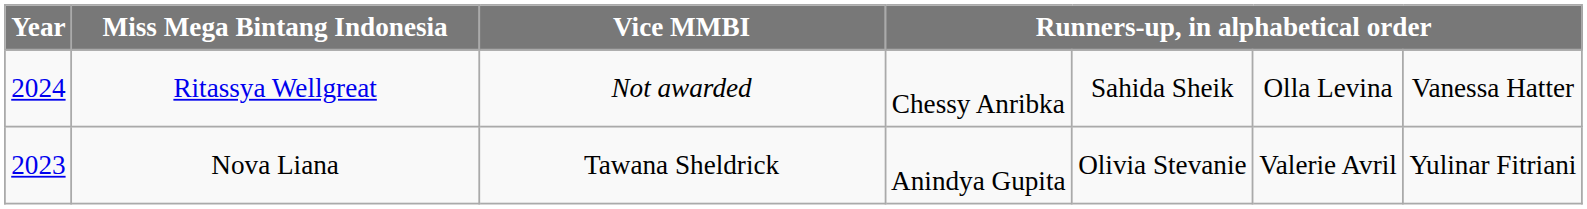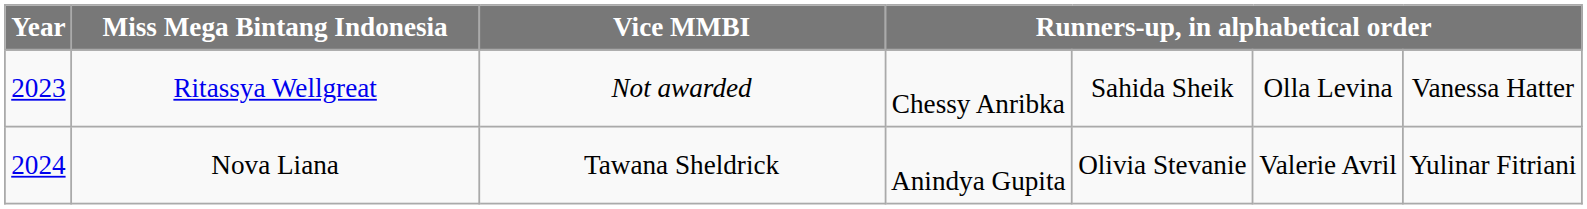Ritassya Wellgreat | Year: 2024 -> 2023
Nova Liana | Year: 2023 -> 2024
